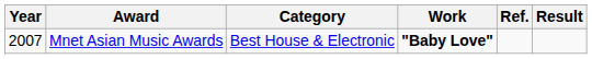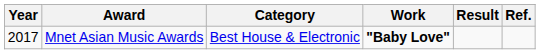columns swapped: Result <-> Ref.
Mnet Asian Music Awards | Year: 2007 -> 2017
